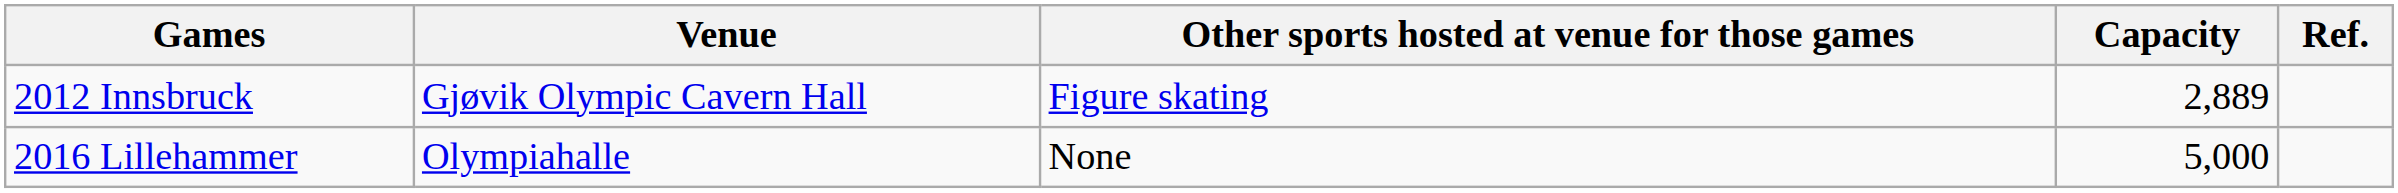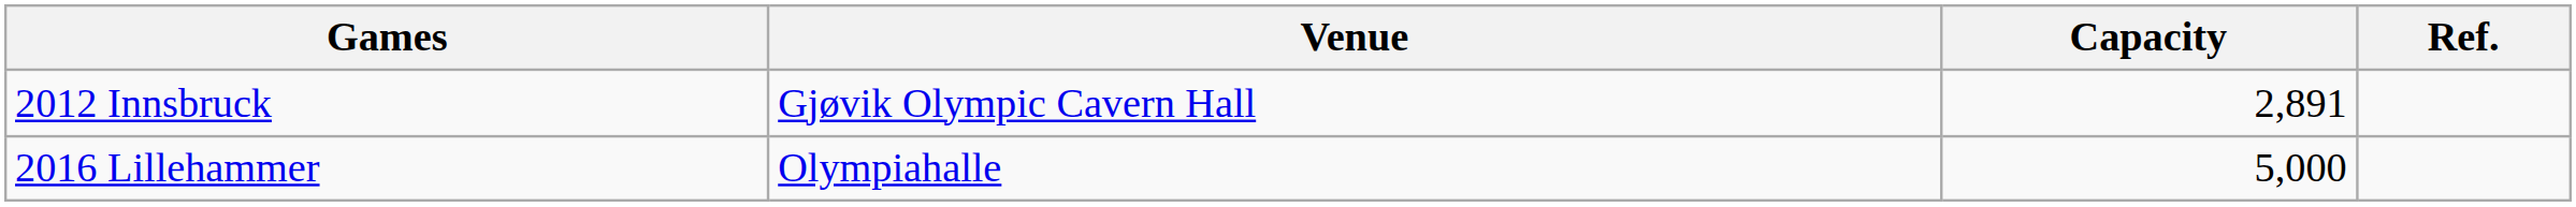- column: Other sports hosted at venue for those games | Figure skating | None
2012 Innsbruck | Capacity: 2,889 -> 2,891
